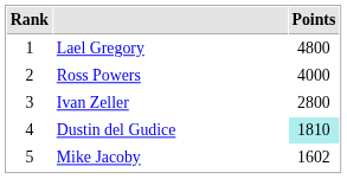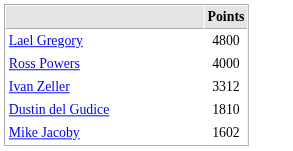- column: Rank | 1 | 2 | 3 | 4 | 5
Ivan Zeller | Points: 2800 -> 3312
Dustin del Gudice | Points: paleturquoise background -> no background
